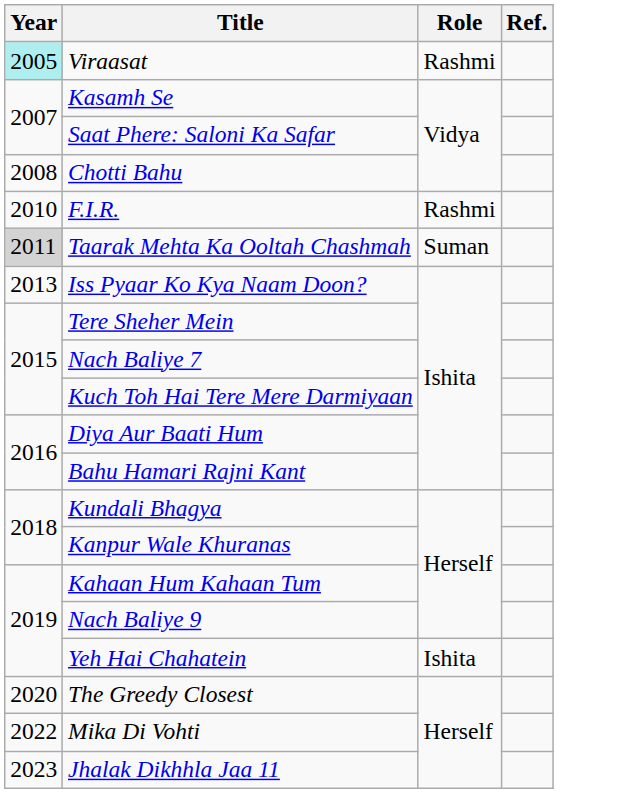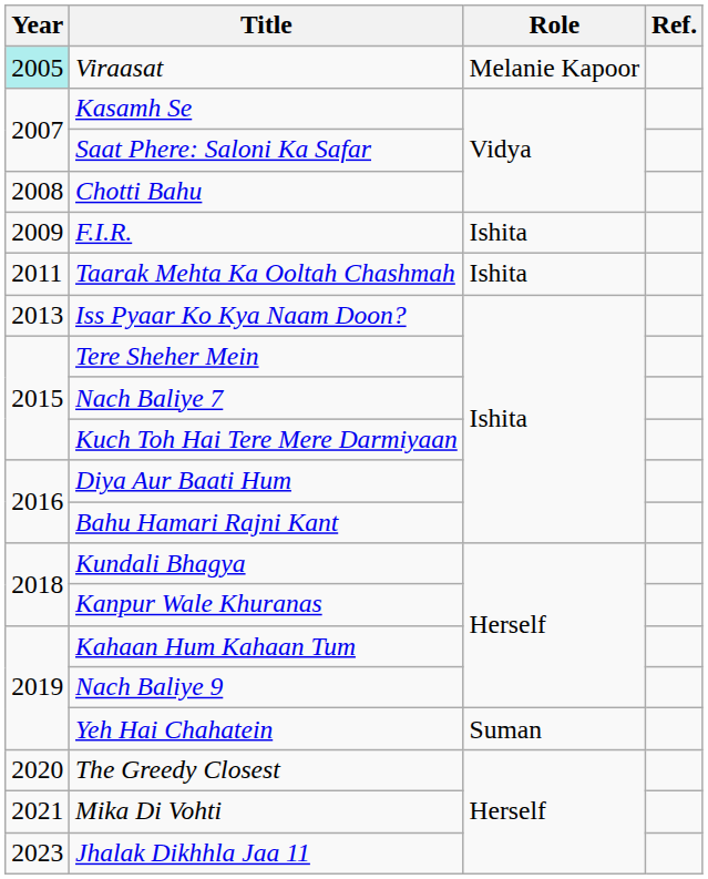Viraasat | Role: Rashmi -> Melanie Kapoor
F.I.R. | Year: 2010 -> 2009
F.I.R. | Role: Rashmi -> Ishita
Taarak Mehta Ka Ooltah Chashmah | Year: lightgrey background -> no background
Taarak Mehta Ka Ooltah Chashmah | Role: Suman -> Ishita
Yeh Hai Chahatein | Role: Ishita -> Suman
Mika Di Vohti | Year: 2022 -> 2021
